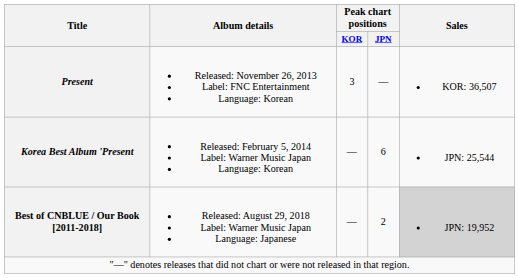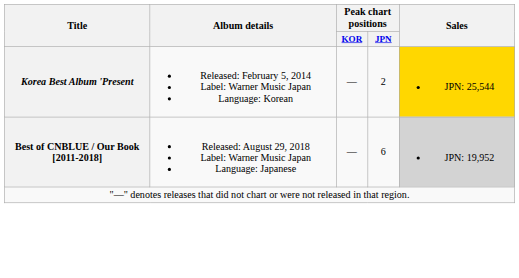- row: Present | Released: November 26, 2013 Label: FNC Entertainment Language: Korean | 3 | — | KOR: 36,507
Korea Best Album 'Present | Peak chart positions / JPN: 6 -> 2
Korea Best Album 'Present | Sales: no background -> gold background
Best of CNBLUE / Our Book [2011-2018] | Peak chart positions / JPN: 2 -> 6
